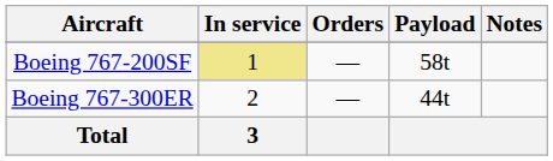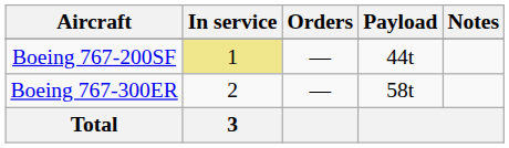Boeing 767-200SF | Payload: 58t -> 44t
Boeing 767-300ER | Payload: 44t -> 58t
